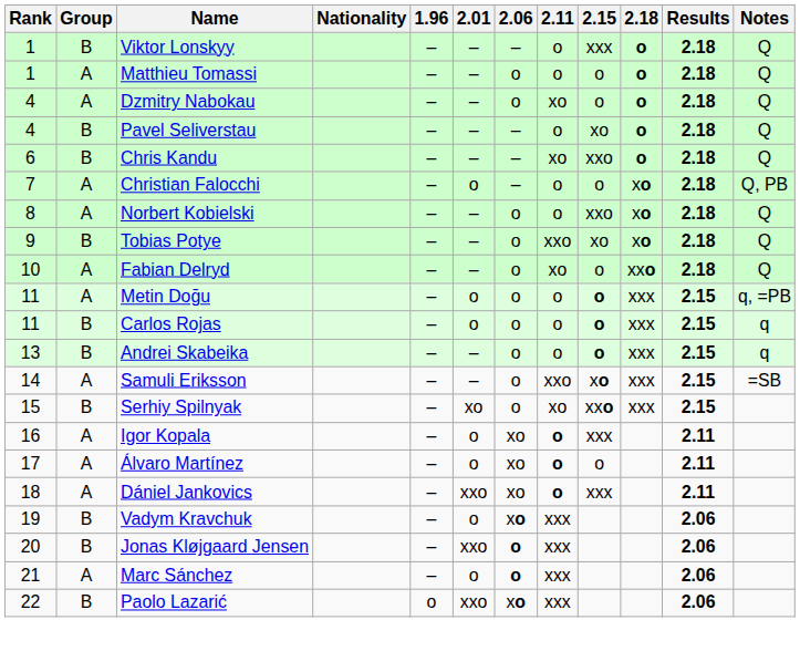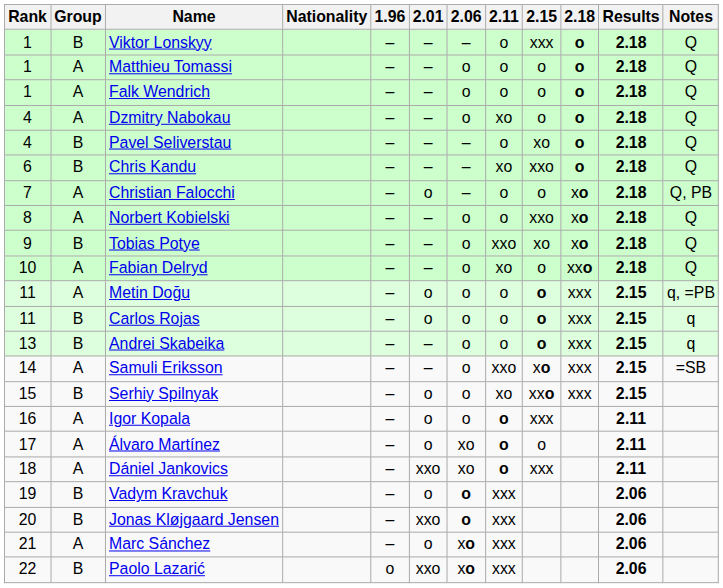+ row: 1 | A | Falk Wendrich | – | – | o | o | o | o | 2.18 | Q
Serhiy Spilnyak | 2.01: xo -> o
Igor Kopala | 2.06: xo -> o
Vadym Kravchuk | 2.06: xo -> o
Marc Sánchez | 2.06: o -> xo
